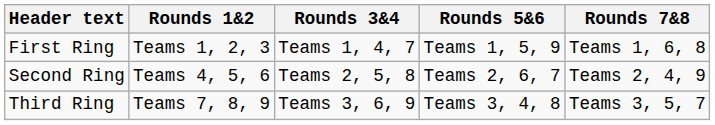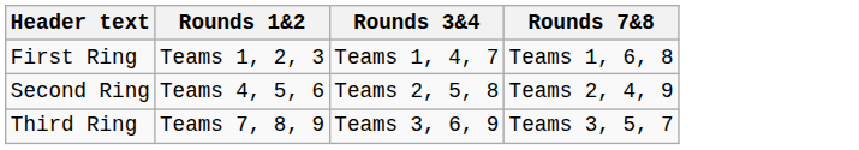- column: Rounds 5&6 | Teams 1, 5, 9 | Teams 2, 6, 7 | Teams 3, 4, 8
